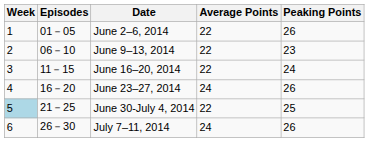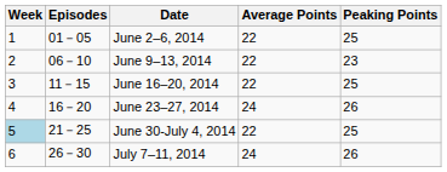June 2–6, 2014 | Peaking Points: 26 -> 25
June 16–20, 2014 | Peaking Points: 24 -> 25
